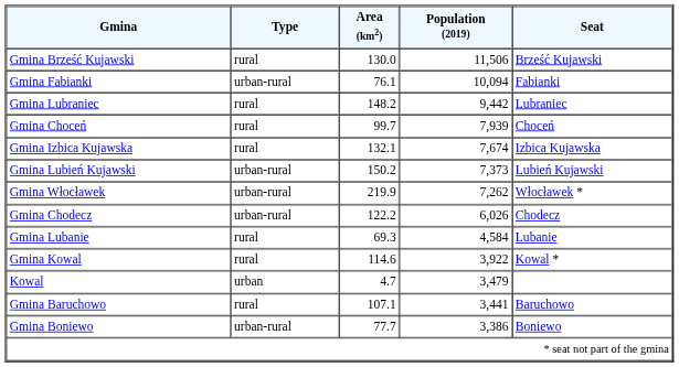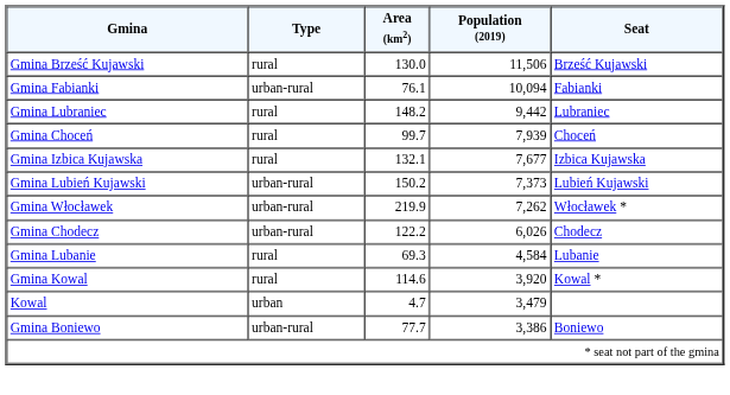Gmina Izbica Kujawska | Population (2019): 7,674 -> 7,677
Gmina Kowal | Population (2019): 3,922 -> 3,920
- row: Gmina Baruchowo | rural | 107.1 | 3,441 | Baruchowo
